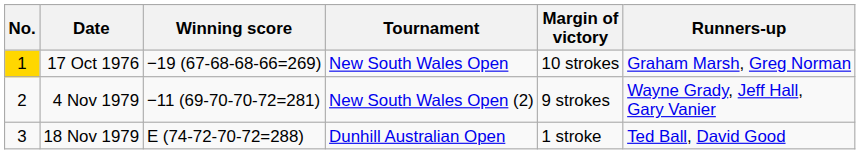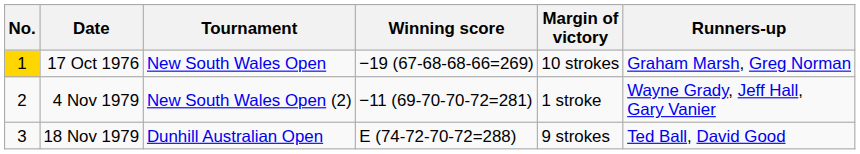columns swapped: Tournament <-> Winning score
4 Nov 1979 | Margin of victory: 9 strokes -> 1 stroke
18 Nov 1979 | Margin of victory: 1 stroke -> 9 strokes
